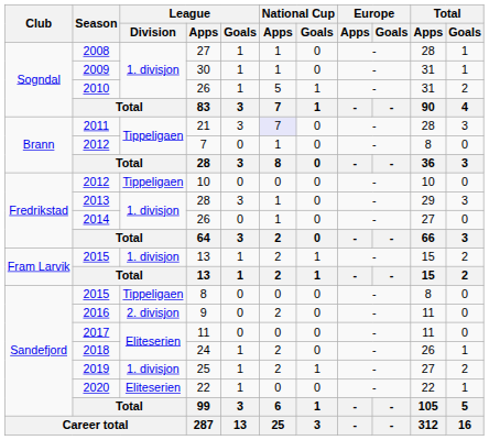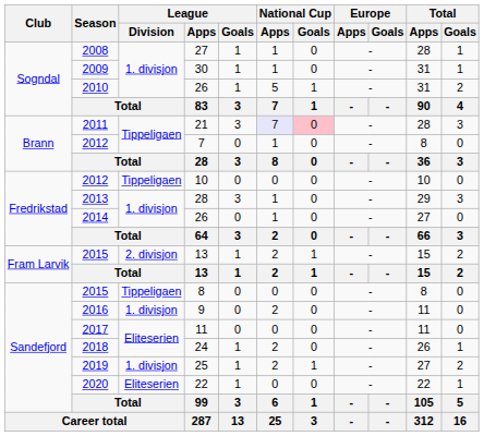21 | National Cup / Goals: no background -> pink background
2015 / 13 | League / Division: 1. divisjon -> 2. divisjon
9 | League / Division: 2. divisjon -> 1. divisjon
